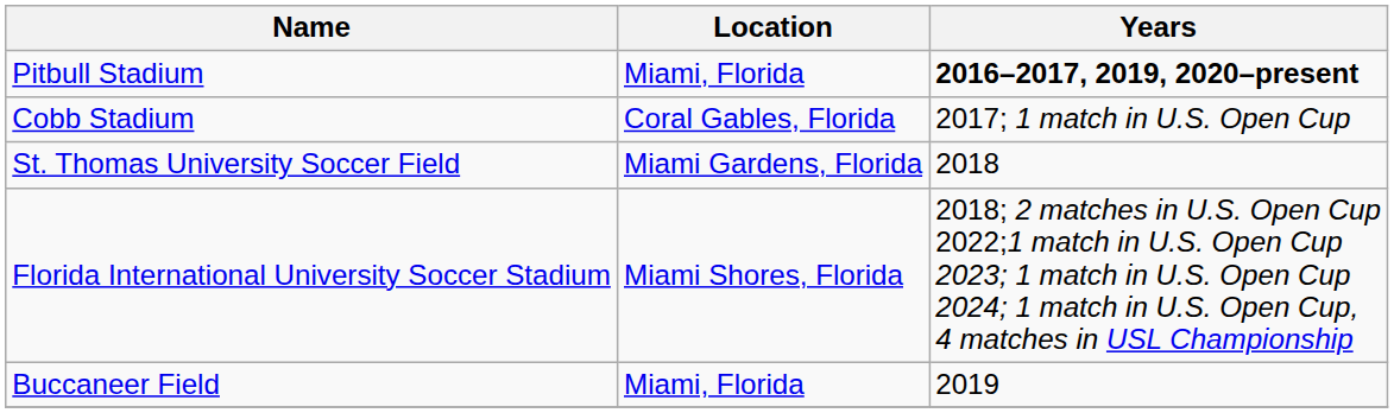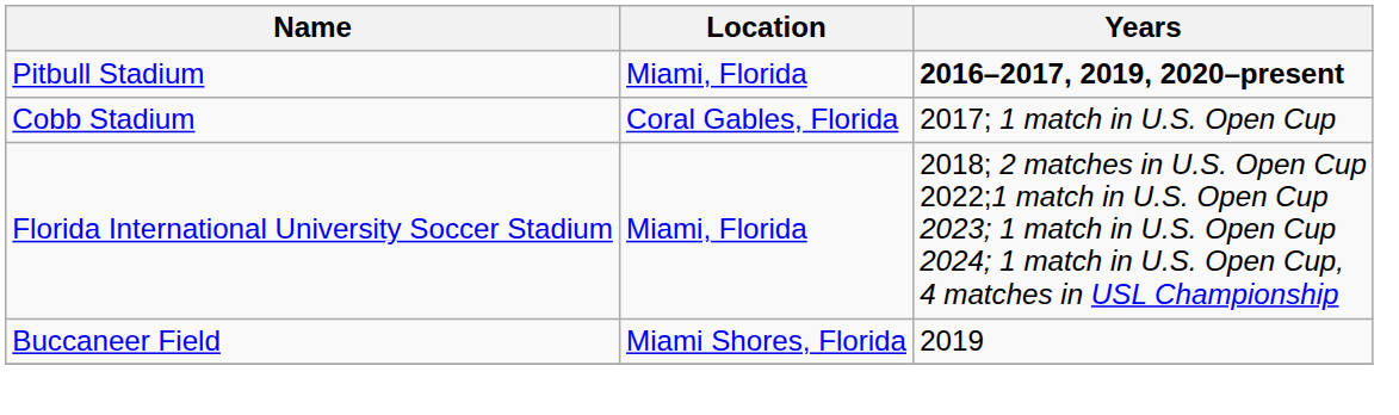- row: St. Thomas University Soccer Field | Miami Gardens, Florida | 2018
Florida International University Soccer Stadium | Location: Miami Shores, Florida -> Miami, Florida
Buccaneer Field | Location: Miami, Florida -> Miami Shores, Florida
